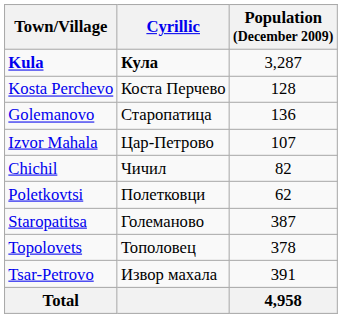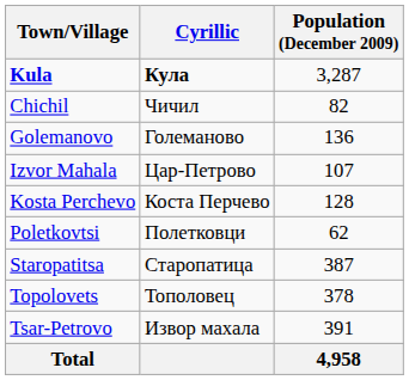rows swapped: Chichil <-> Kosta Perchevo
Golemanovo | Cyrillic: Старопатица -> Големаново
Staropatitsa | Cyrillic: Големаново -> Старопатица
